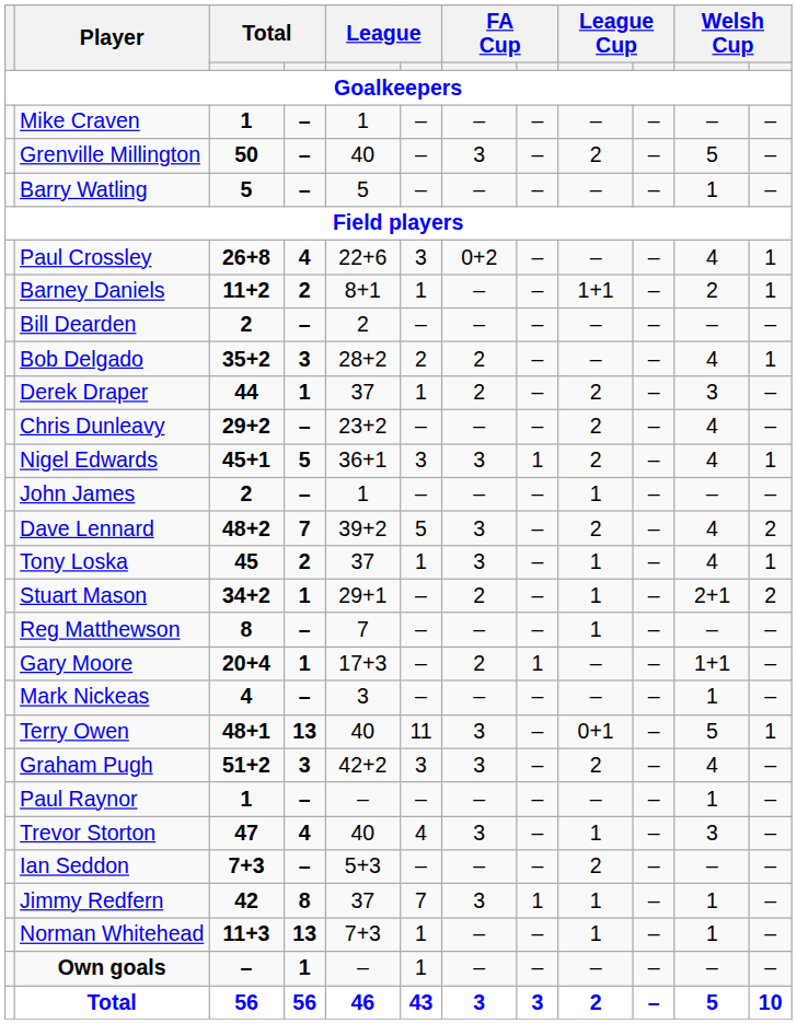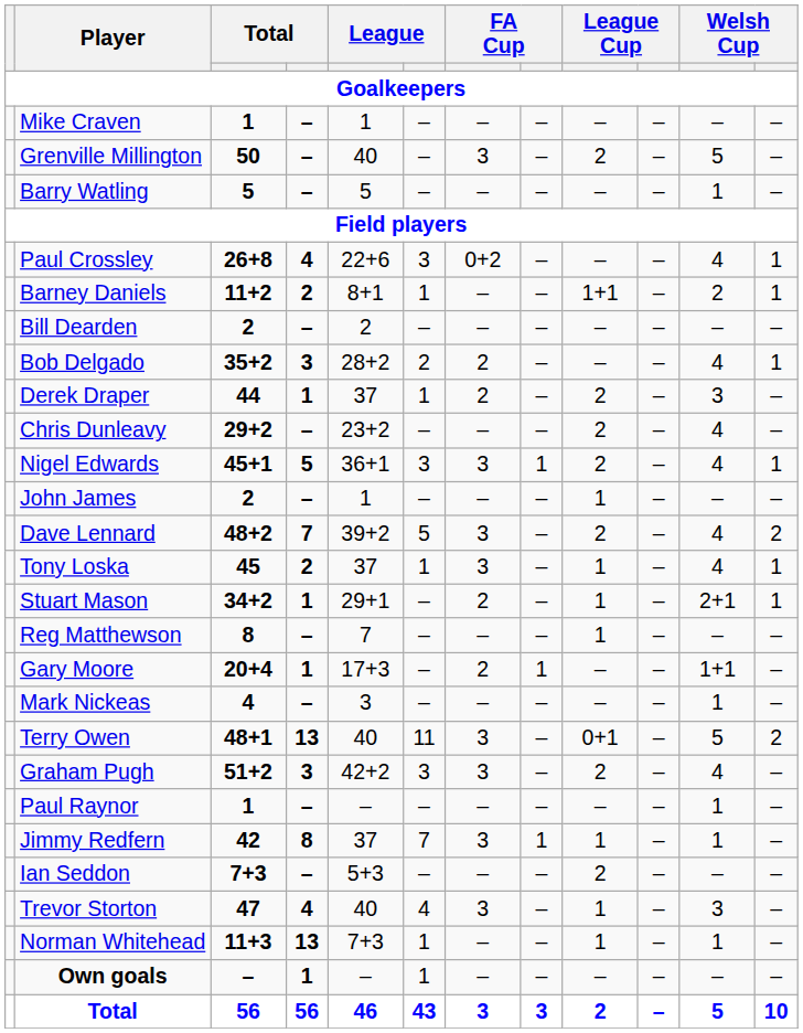Stuart Mason | column 12: 2 -> 1
Terry Owen | column 12: 1 -> 2
rows swapped: Jimmy Redfern <-> Trevor Storton
